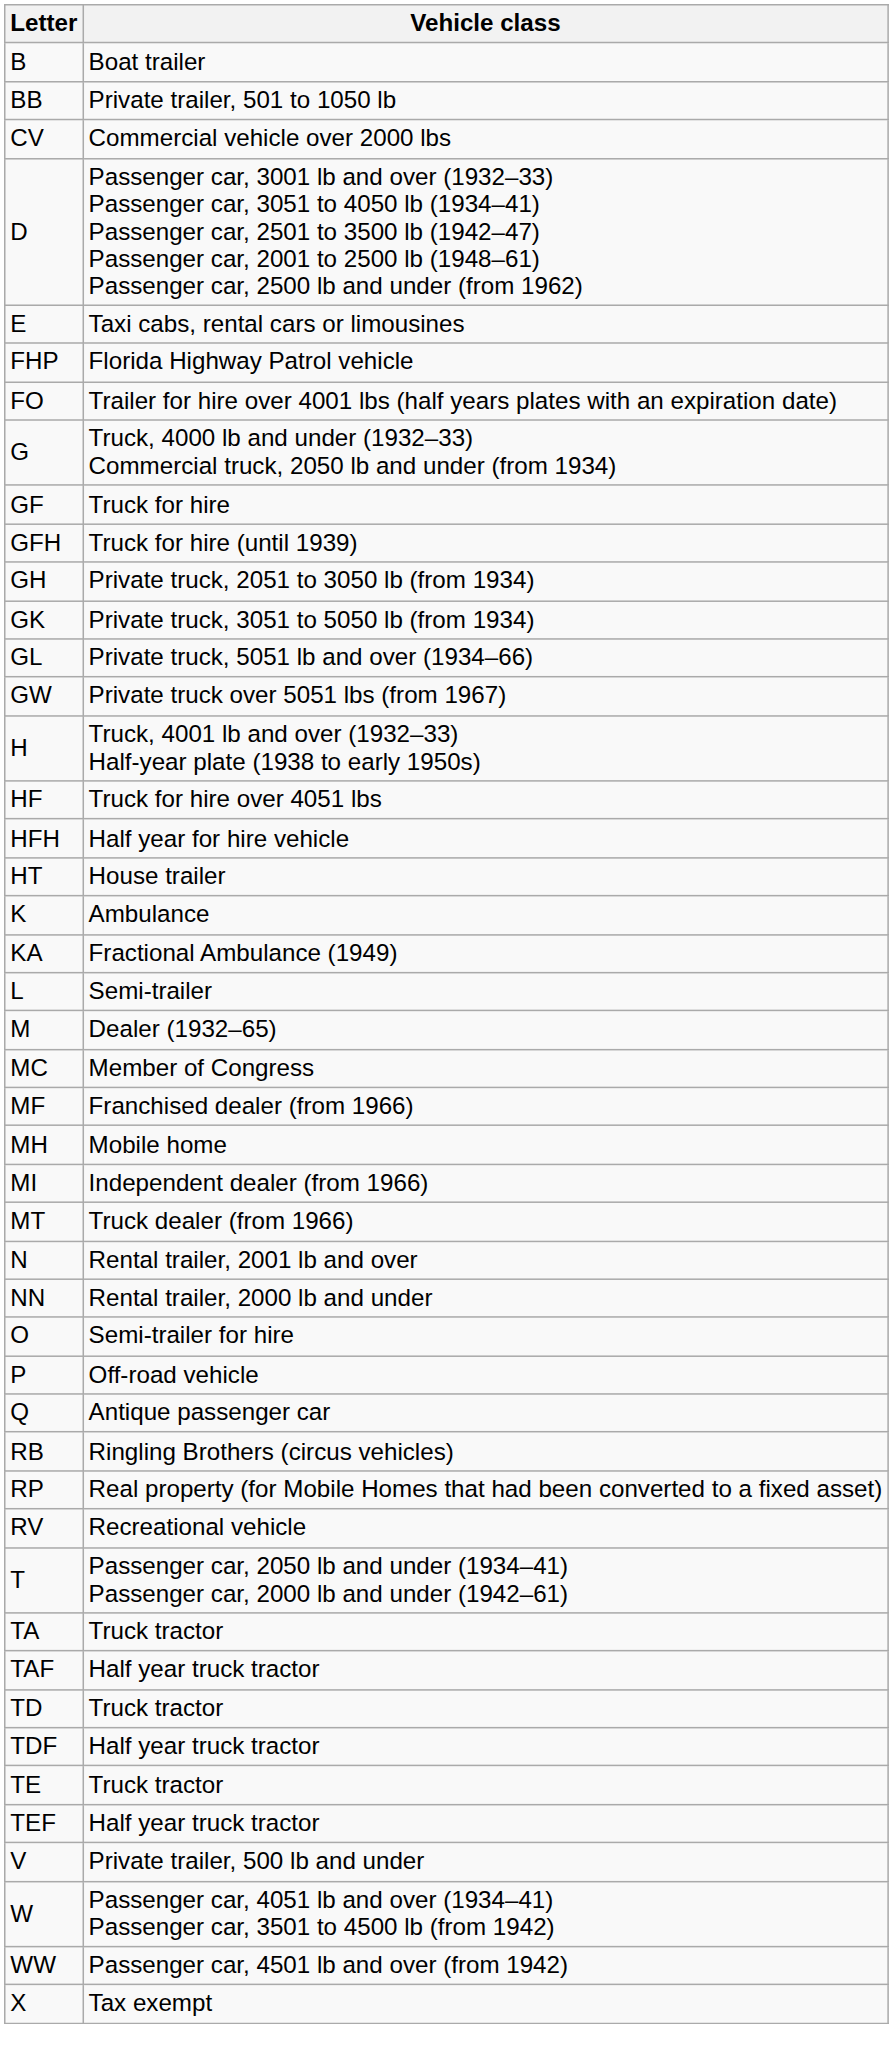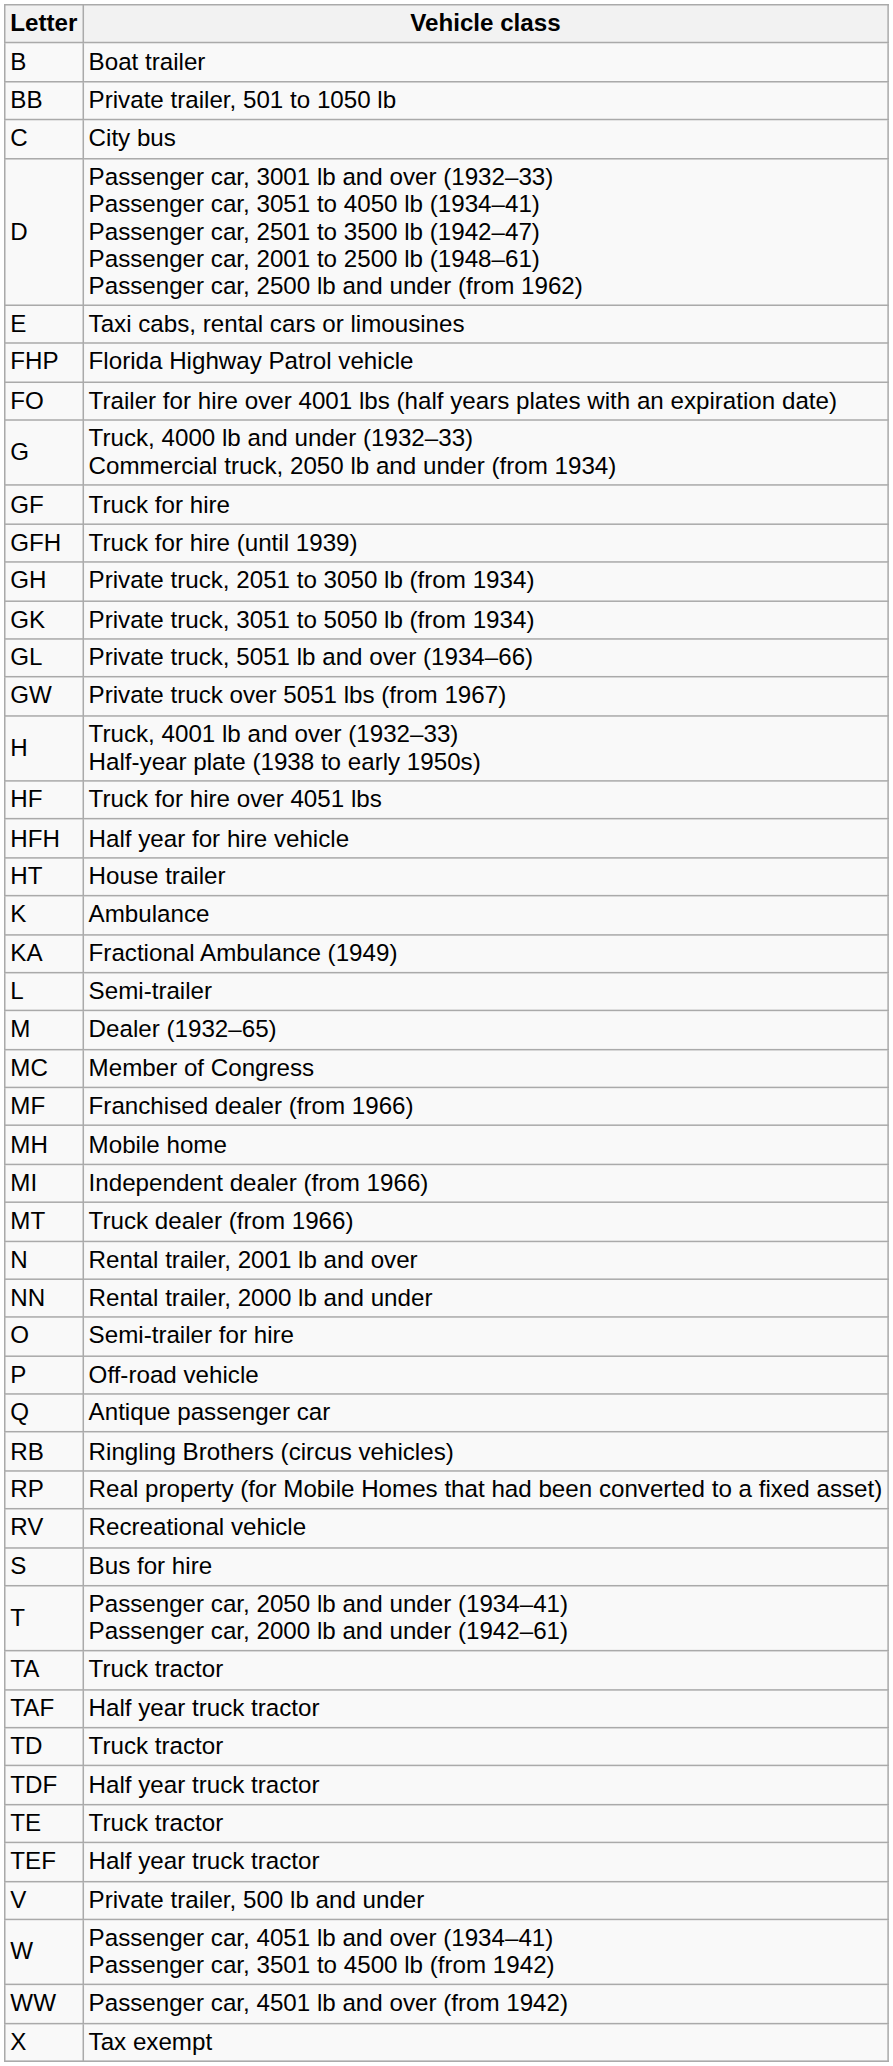+ row: C | City bus
- row: CV | Commercial vehicle over 2000 lbs
+ row: S | Bus for hire
